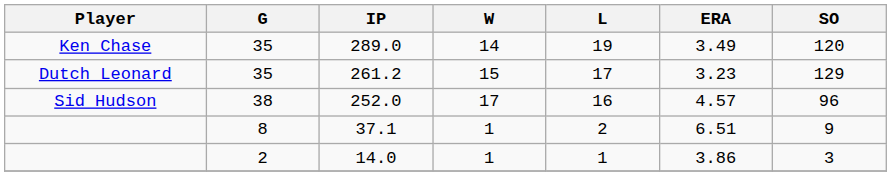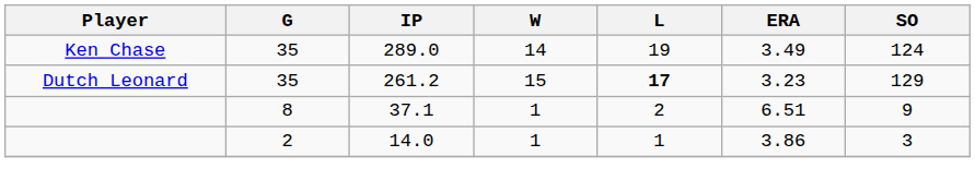289.0 | SO: 120 -> 124
261.2 | L: normal -> bold
- row: Sid Hudson | 38 | 252.0 | 17 | 16 | 4.57 | 96
